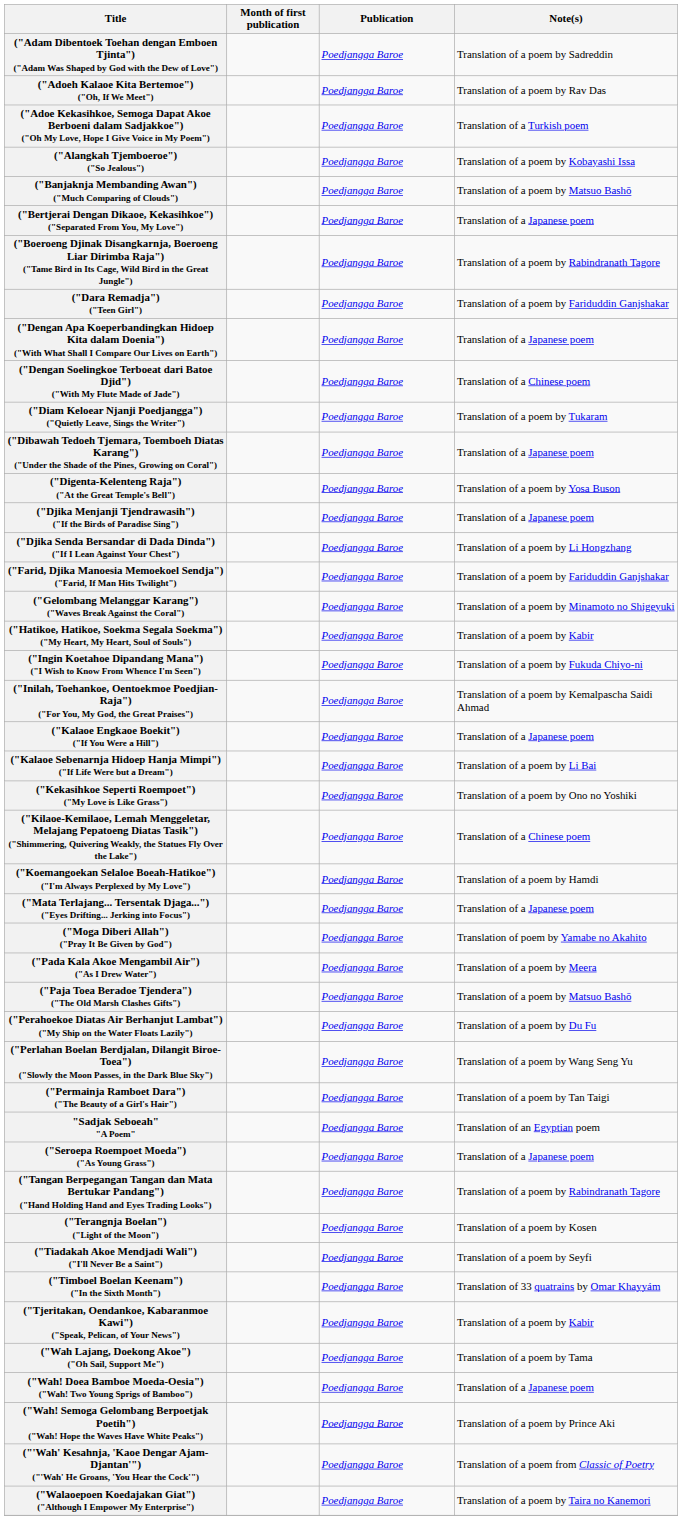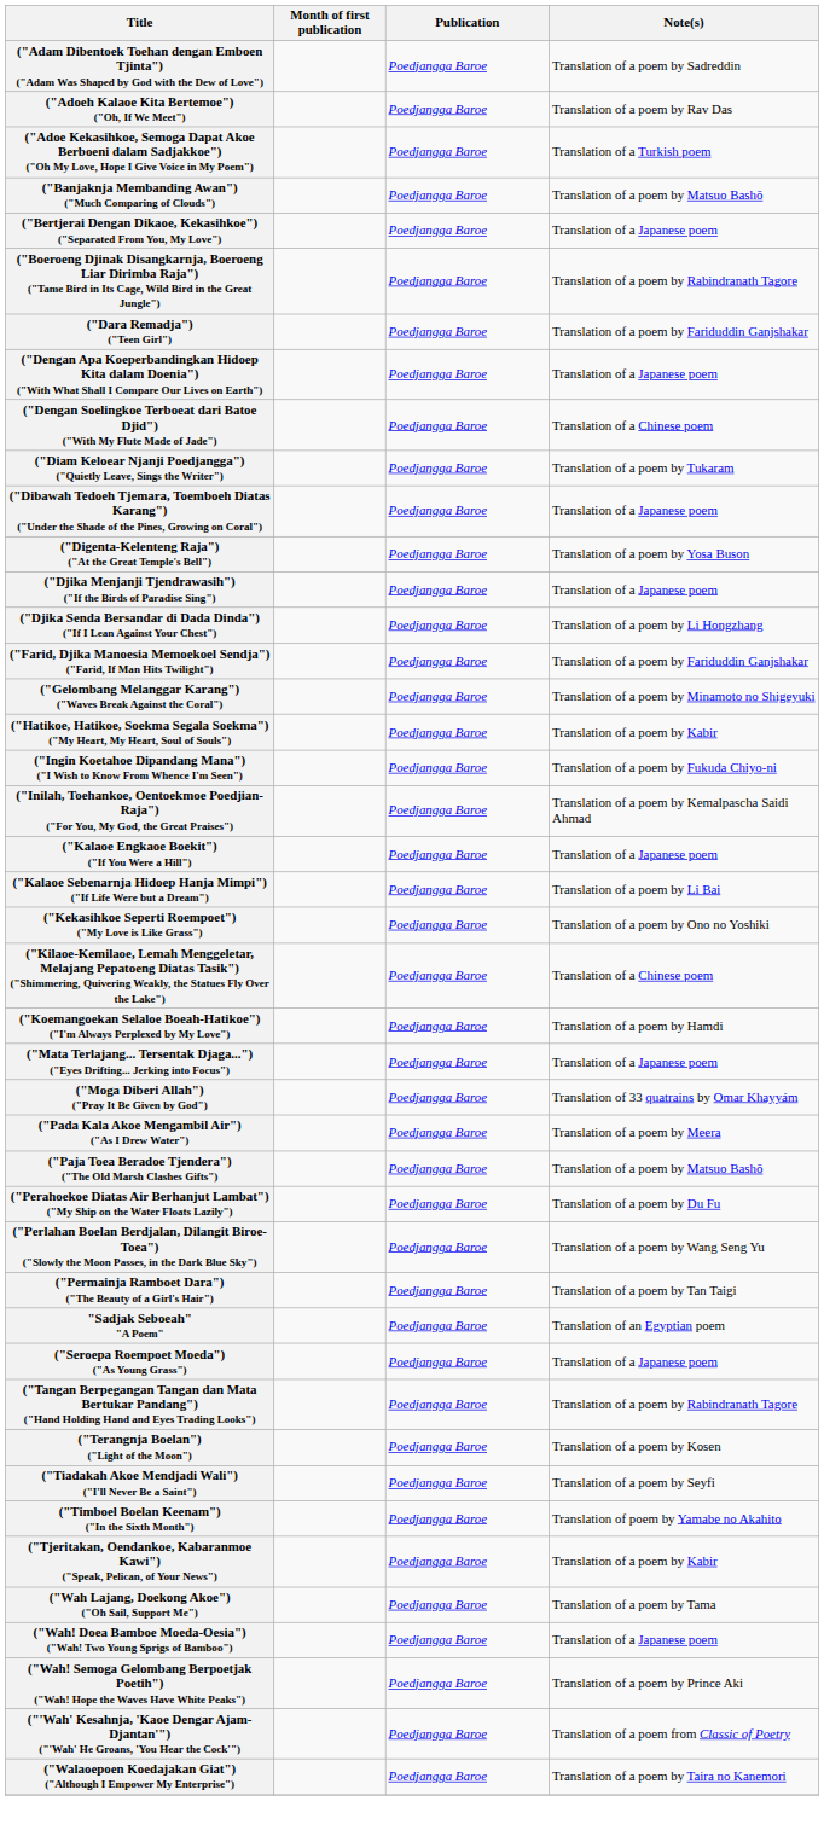- row: ("Alangkah Tjemboeroe") ("So Jealous") | Poedjangga Baroe | Translation of a poem by Kobayashi Issa
("Moga Diberi Allah") ("Pray It Be Given by God") | Note(s): Translation of poem by Yamabe no Akahito -> Translation of 33 quatrains by Omar Khayyám
("Timboel Boelan Keenam") ("In the Sixth Month") | Note(s): Translation of 33 quatrains by Omar Khayyám -> Translation of poem by Yamabe no Akahito
